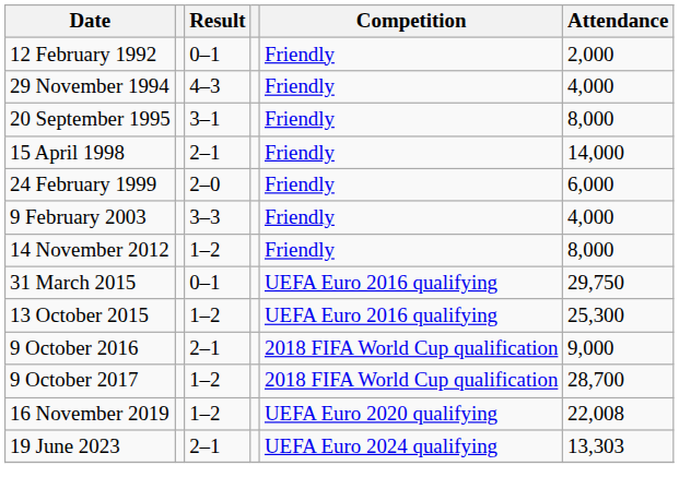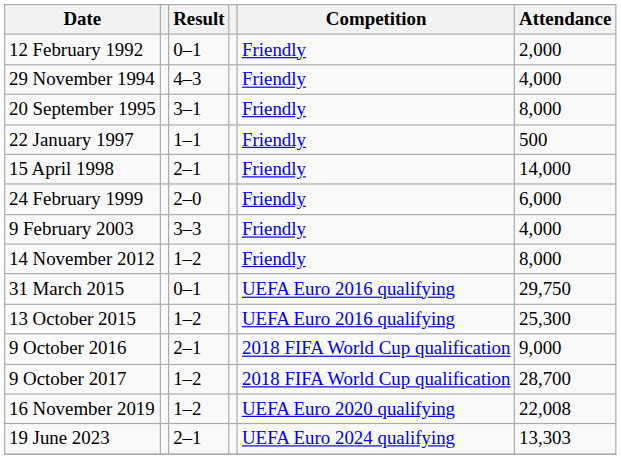+ row: 22 January 1997 | 1–1 | Friendly | 500
